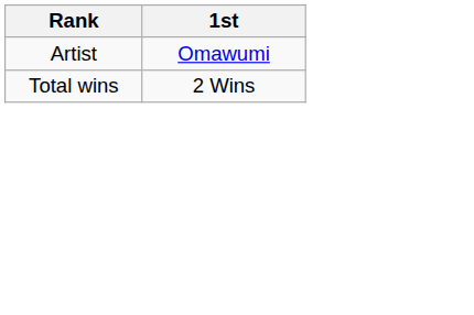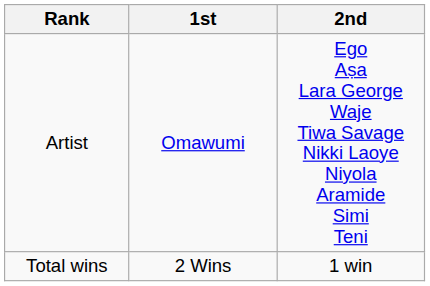+ column: 2nd | Ego Aṣa Lara George Waje Tiwa Savage Nikki Laoye Niyola Aramide Simi Teni | 1 win
